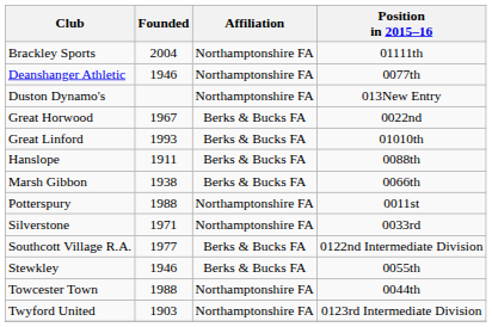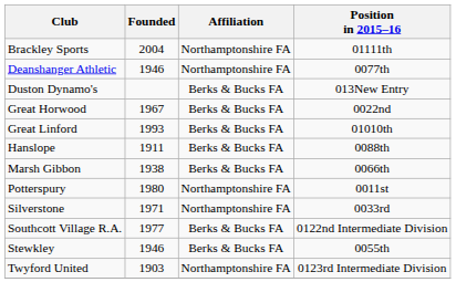Duston Dynamo's | Affiliation: Northamptonshire FA -> Berks & Bucks FA
Potterspury | Founded: 1988 -> 1980
- row: Towcester Town | 1988 | Northamptonshire FA | 0044th
